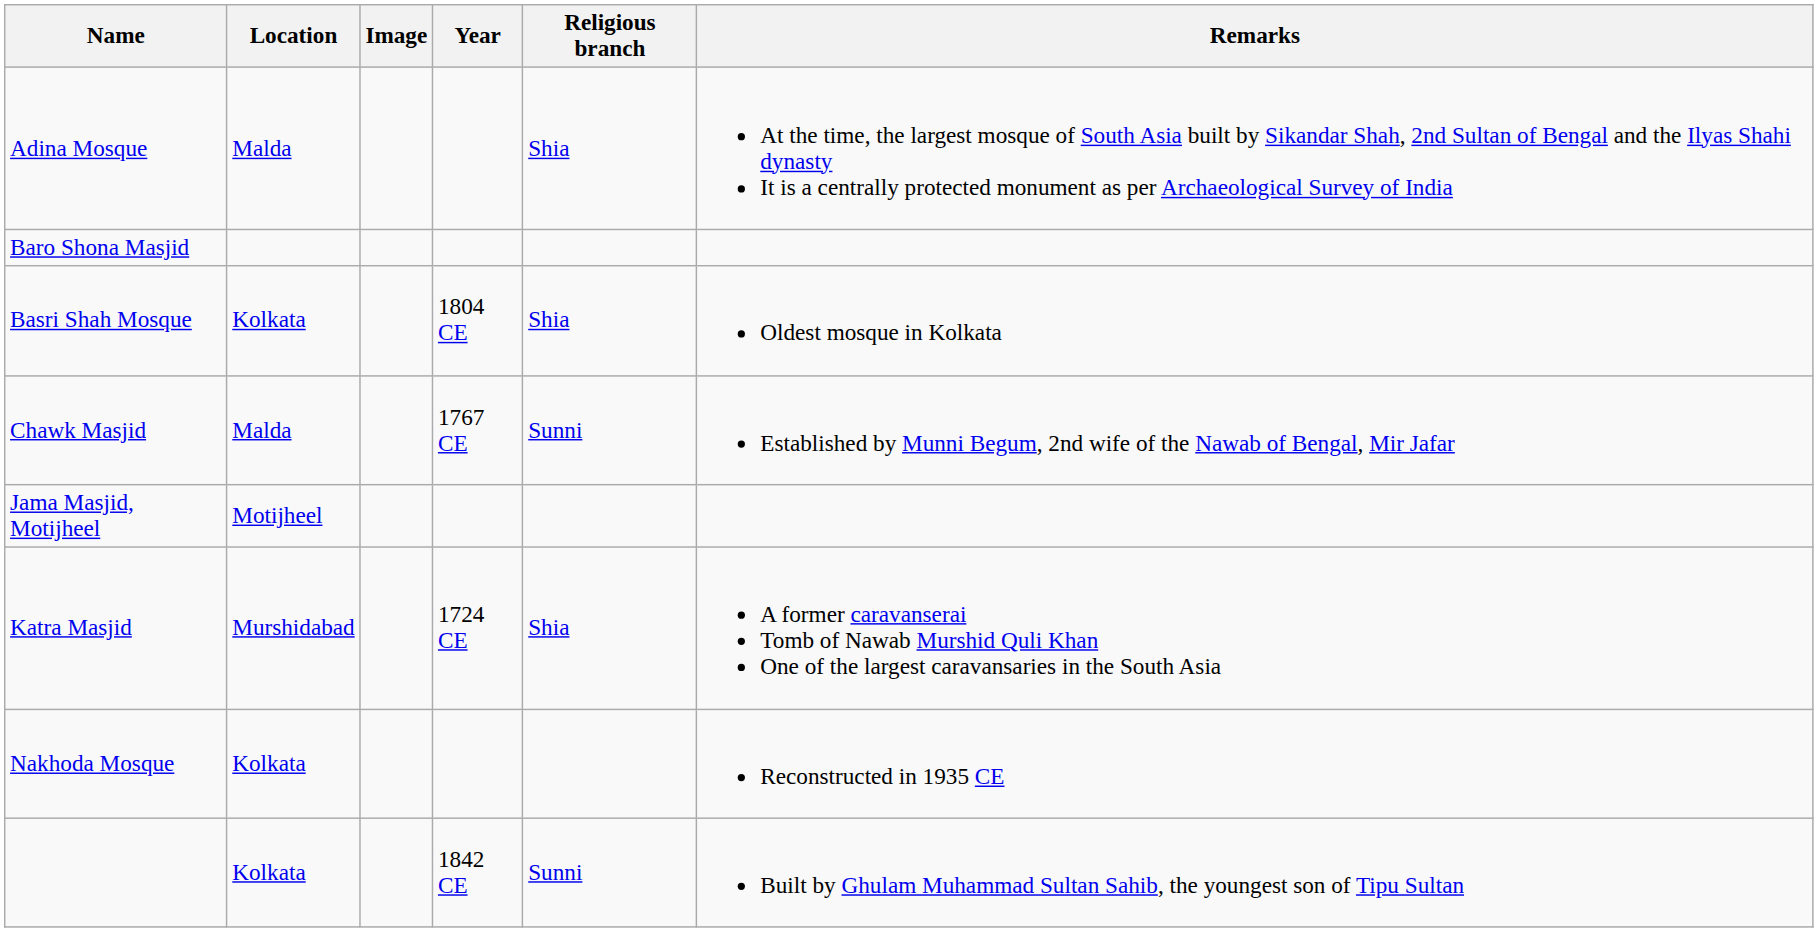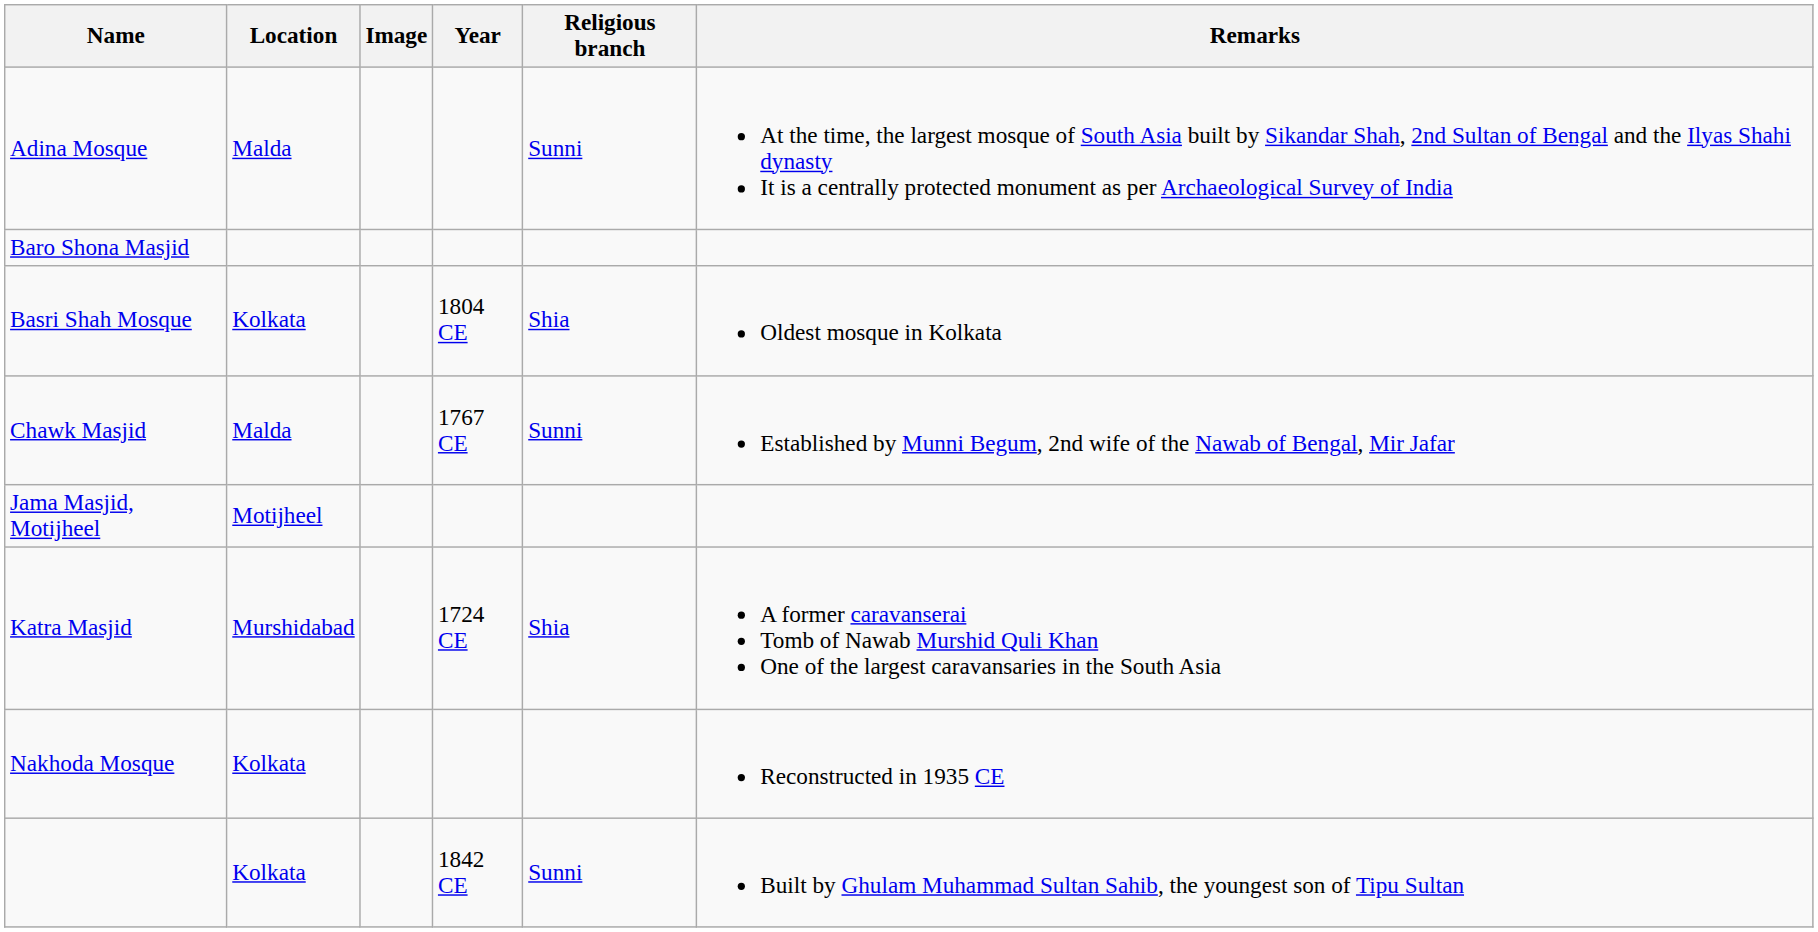Adina Mosque | Religious branch: Shia -> Sunni
